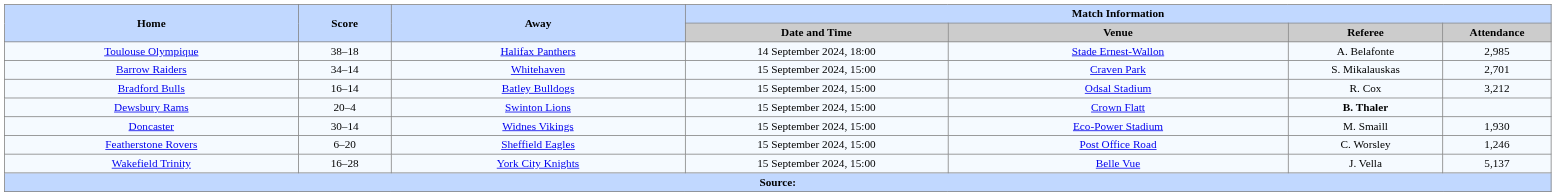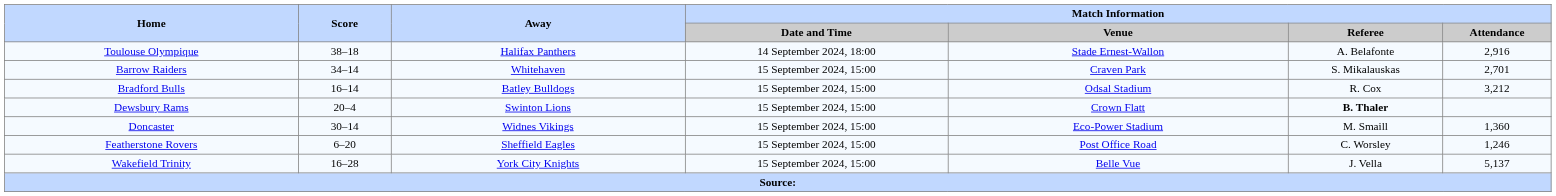Toulouse Olympique | Match Information / Attendance: 2,985 -> 2,916
Doncaster | Match Information / Attendance: 1,930 -> 1,360
